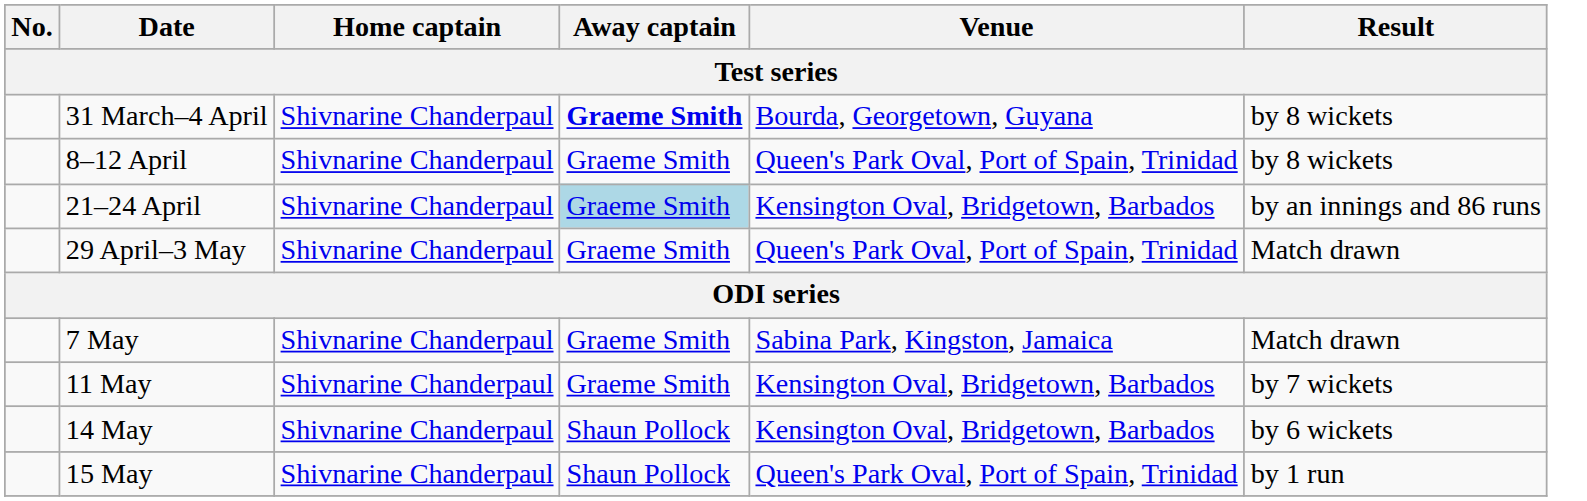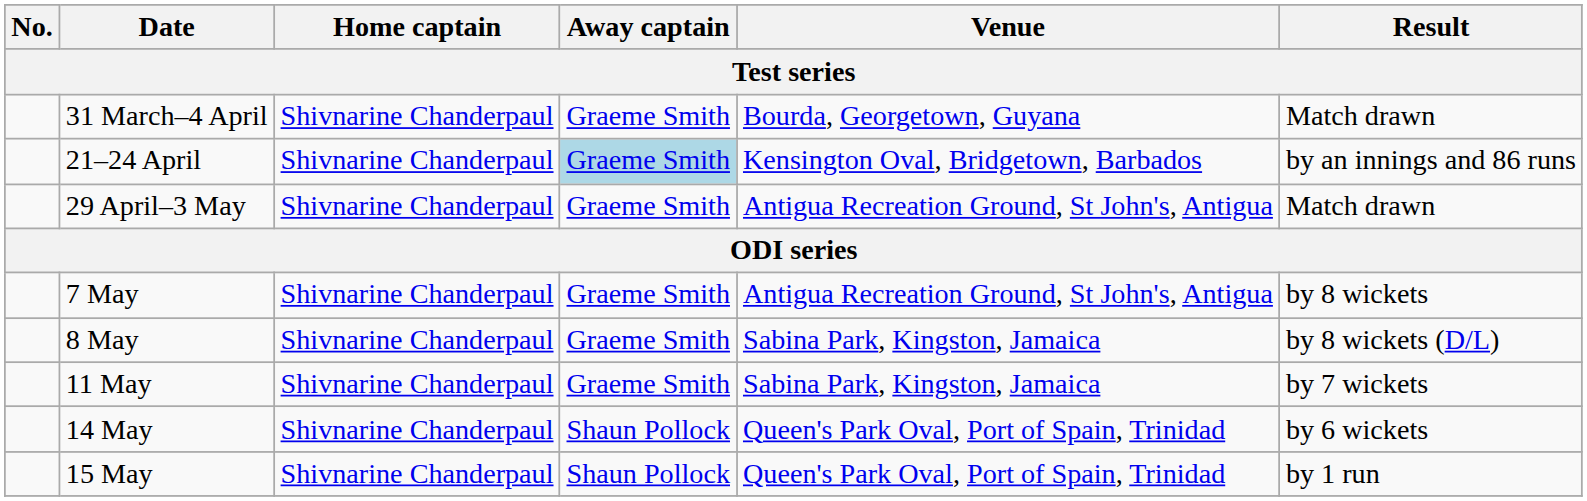31 March–4 April | Away captain: bold -> normal
31 March–4 April | Result: by 8 wickets -> Match drawn
- row: 8–12 April | Shivnarine Chanderpaul | Graeme Smith | Queen's Park Oval, Port of Spain, Trinidad | by 8 wickets
29 April–3 May | Venue: Queen's Park Oval, Port of Spain, Trinidad -> Antigua Recreation Ground, St John's, Antigua
7 May | Venue: Sabina Park, Kingston, Jamaica -> Antigua Recreation Ground, St John's, Antigua
7 May | Result: Match drawn -> by 8 wickets
+ row: 8 May | Shivnarine Chanderpaul | Graeme Smith | Sabina Park, Kingston, Jamaica | by 8 wickets (D/L)
11 May | Venue: Kensington Oval, Bridgetown, Barbados -> Sabina Park, Kingston, Jamaica
14 May | Venue: Kensington Oval, Bridgetown, Barbados -> Queen's Park Oval, Port of Spain, Trinidad
